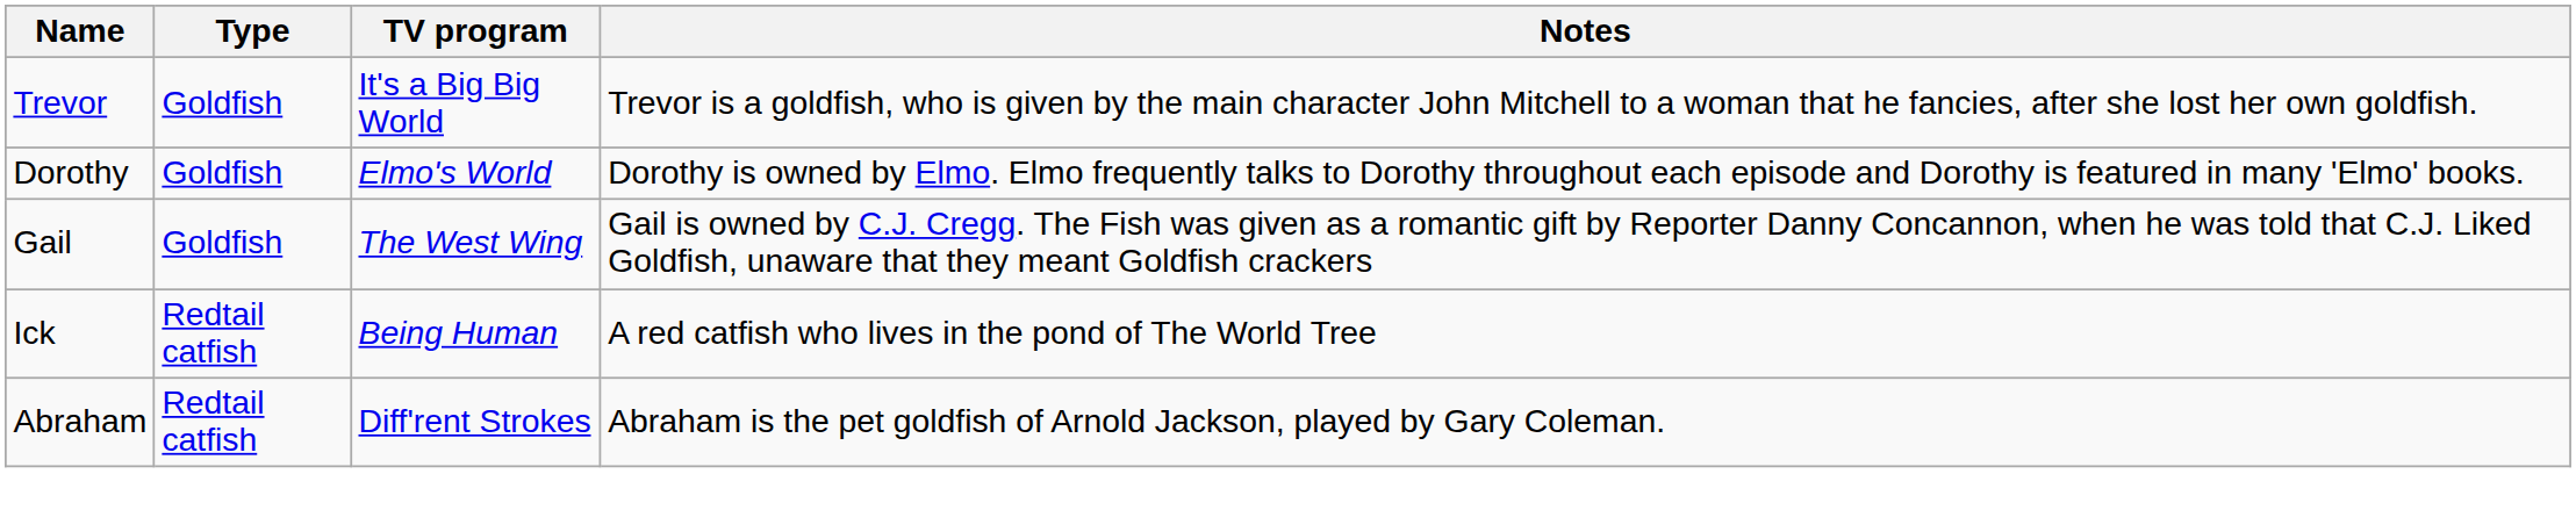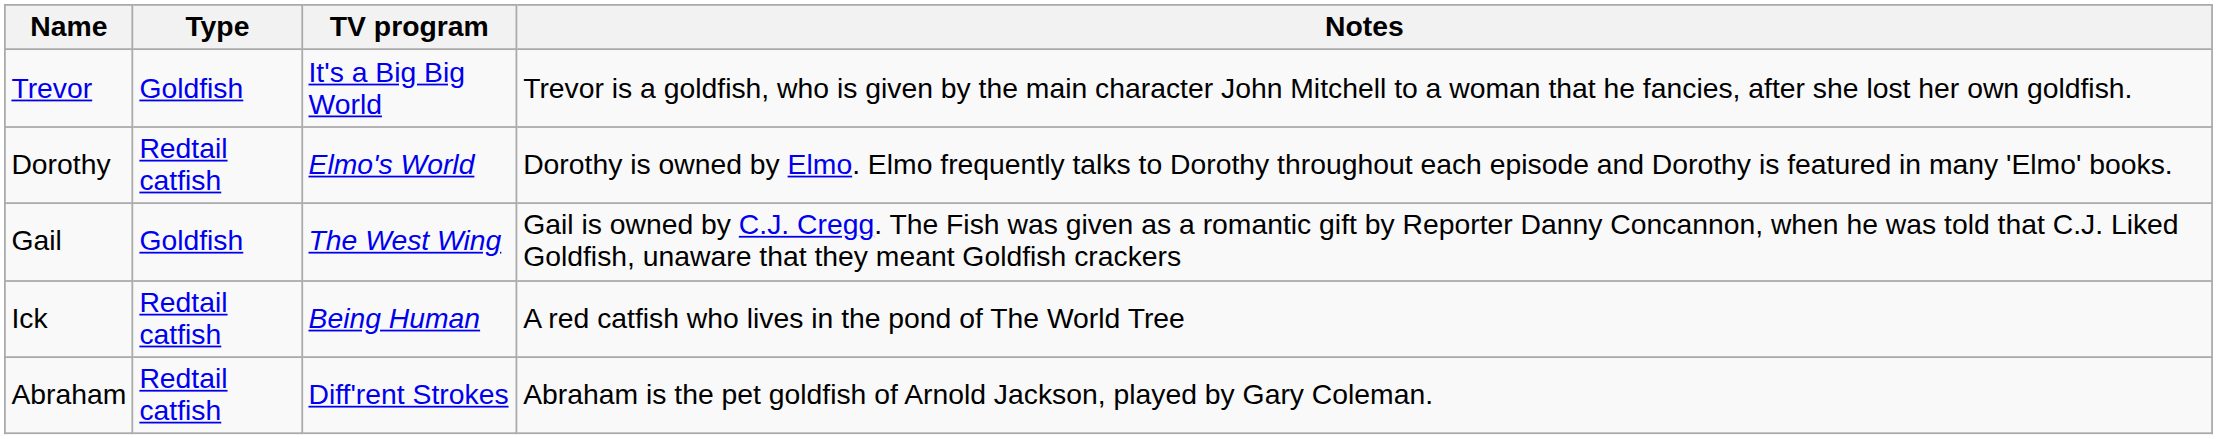Dorothy | Type: Goldfish -> Redtail catfish
